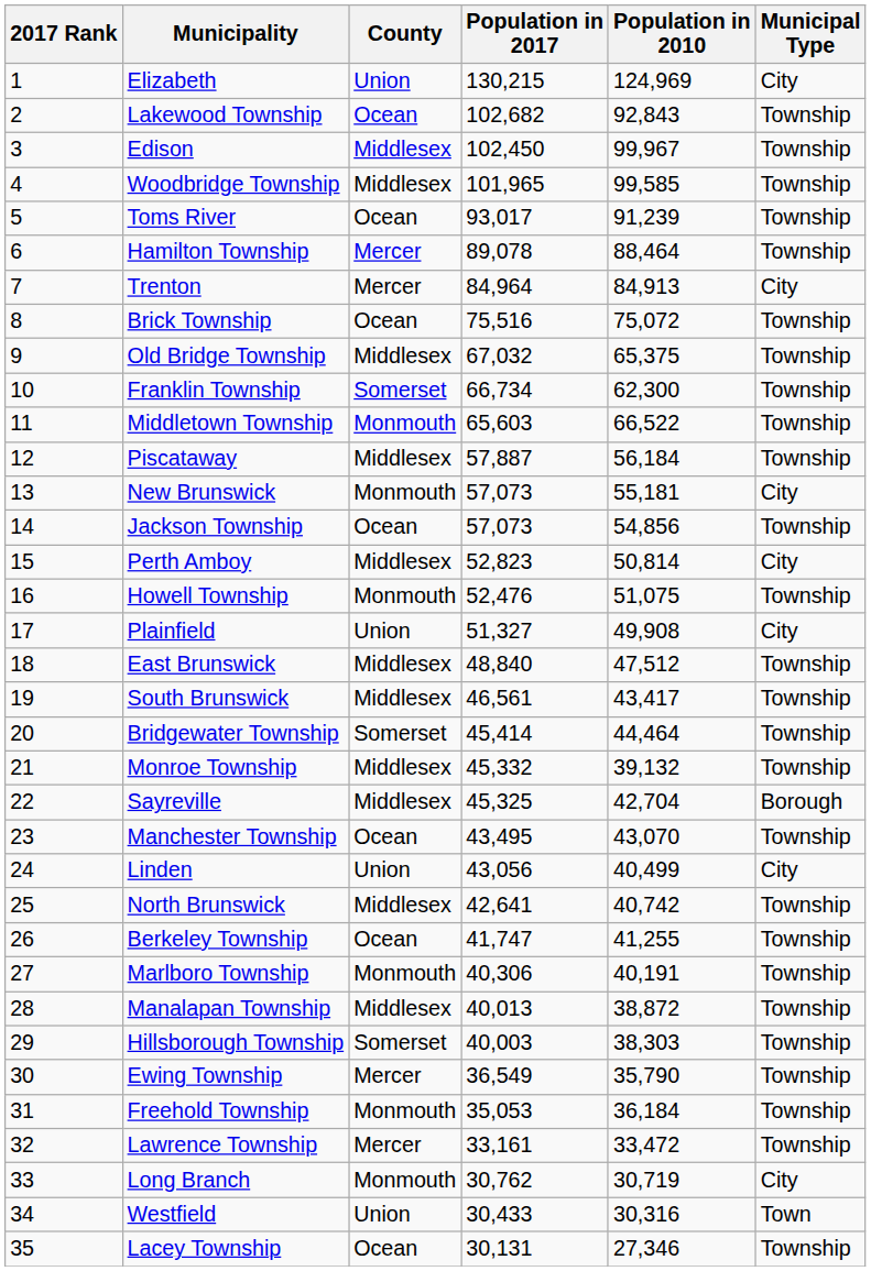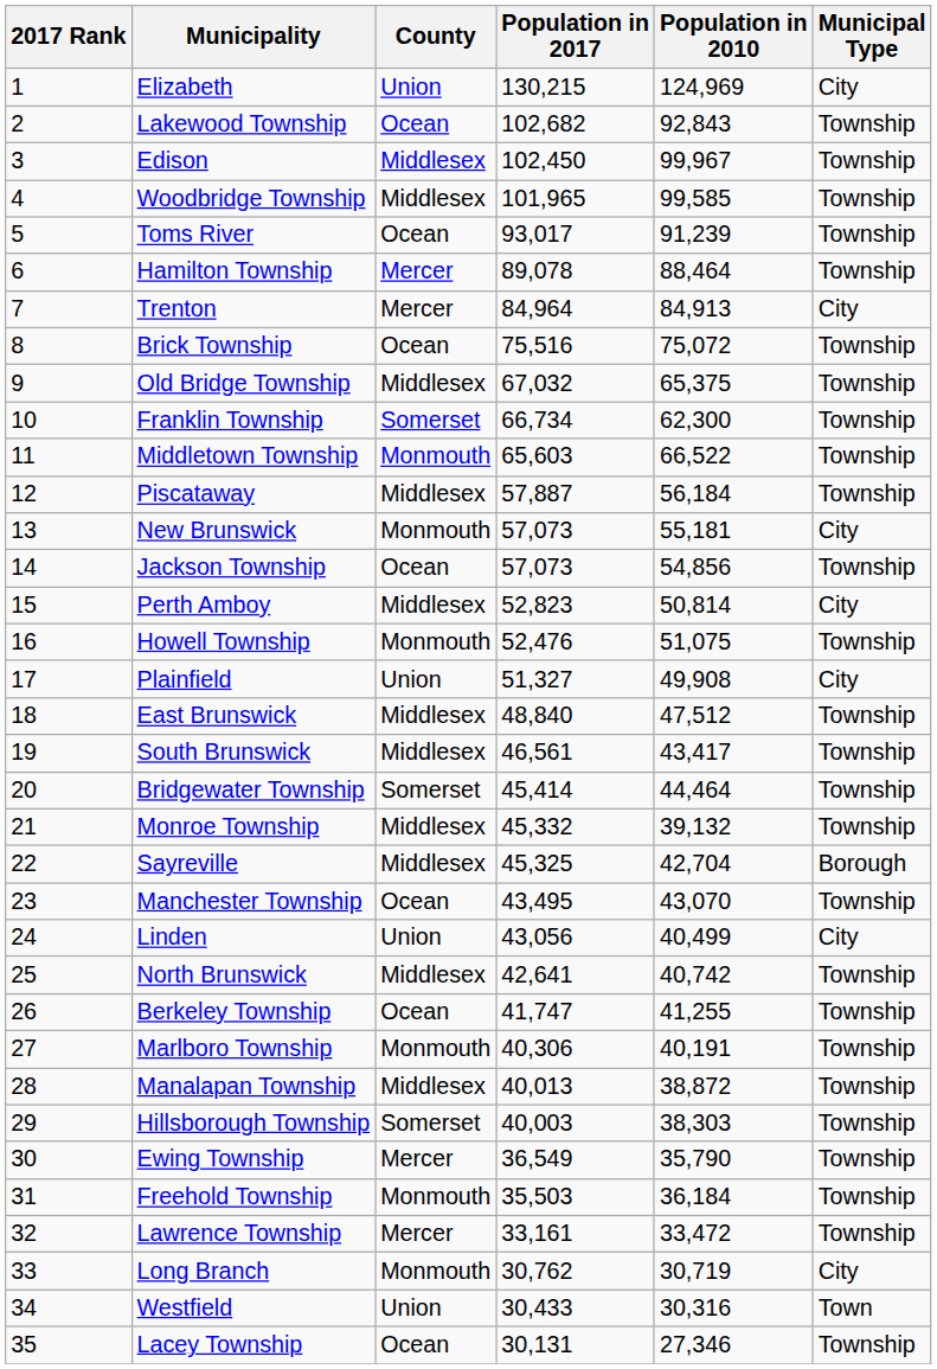Freehold Township | Population in 2017: 35,053 -> 35,503
